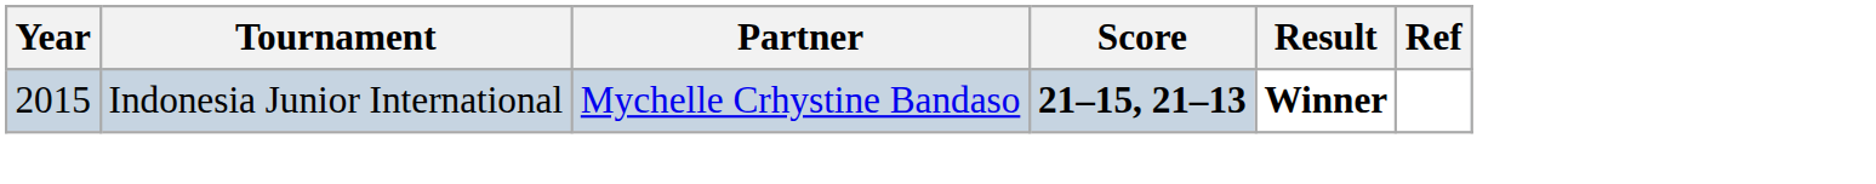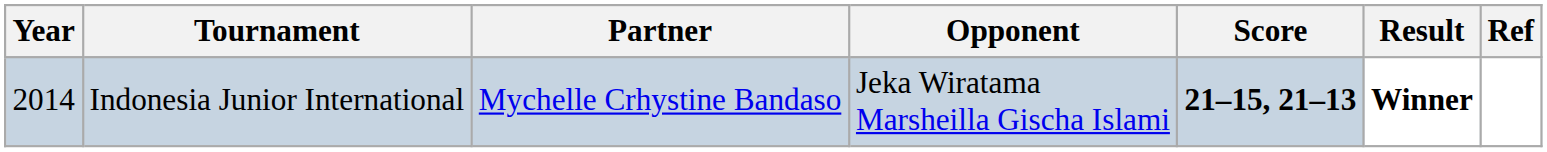+ column: Opponent | Jeka Wiratama Marsheilla Gischa Islami
Indonesia Junior International | Year: 2015 -> 2014
